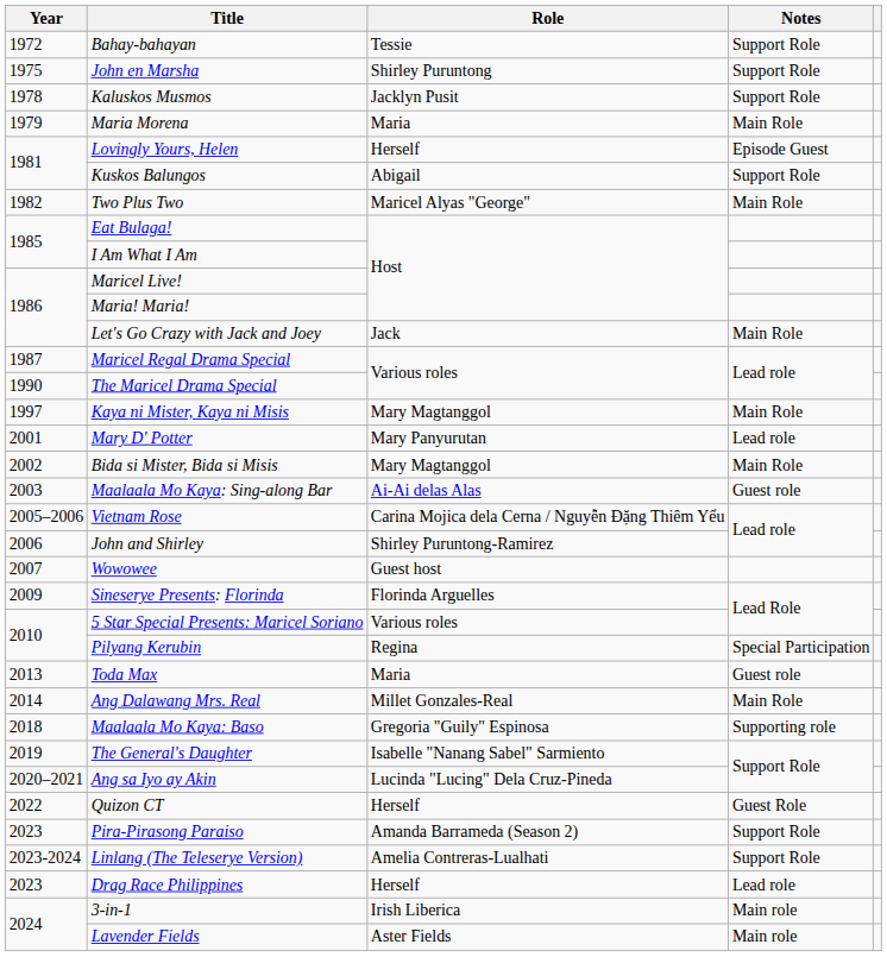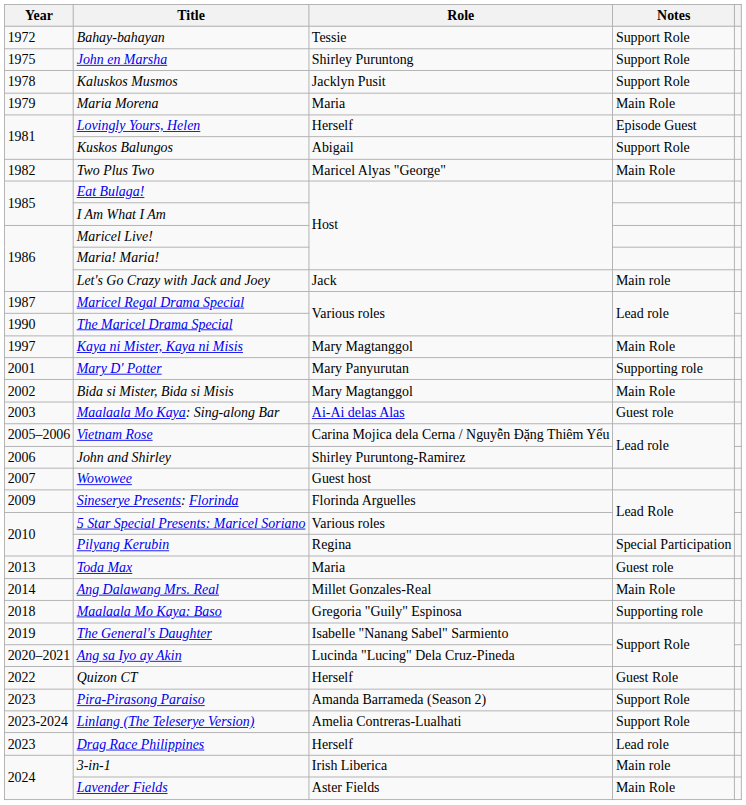Let's Go Crazy with Jack and Joey | Notes: Main Role -> Main role
Mary D' Potter | Notes: Lead role -> Supporting role
Lavender Fields | Notes: Main role -> Main Role
